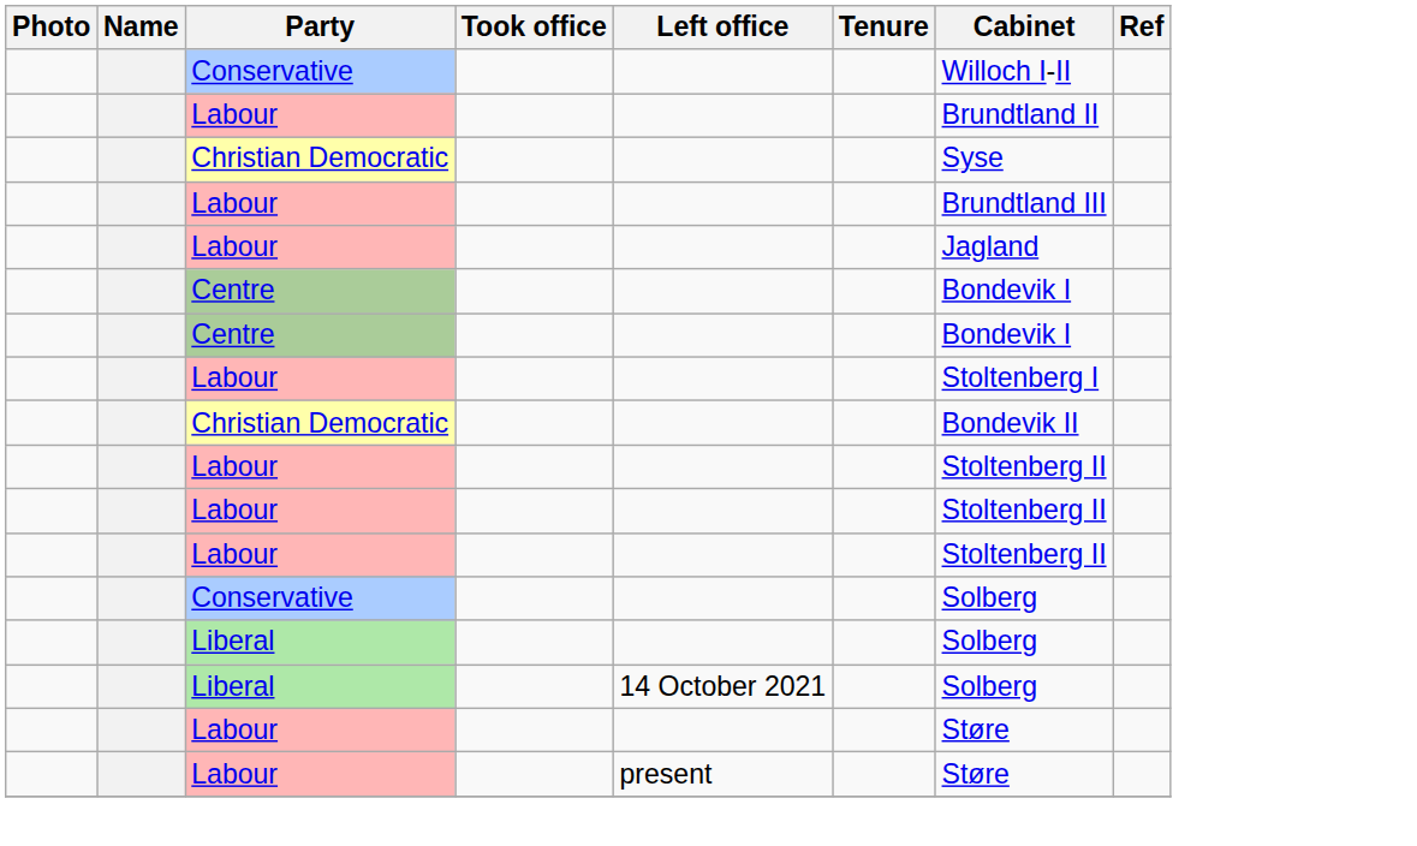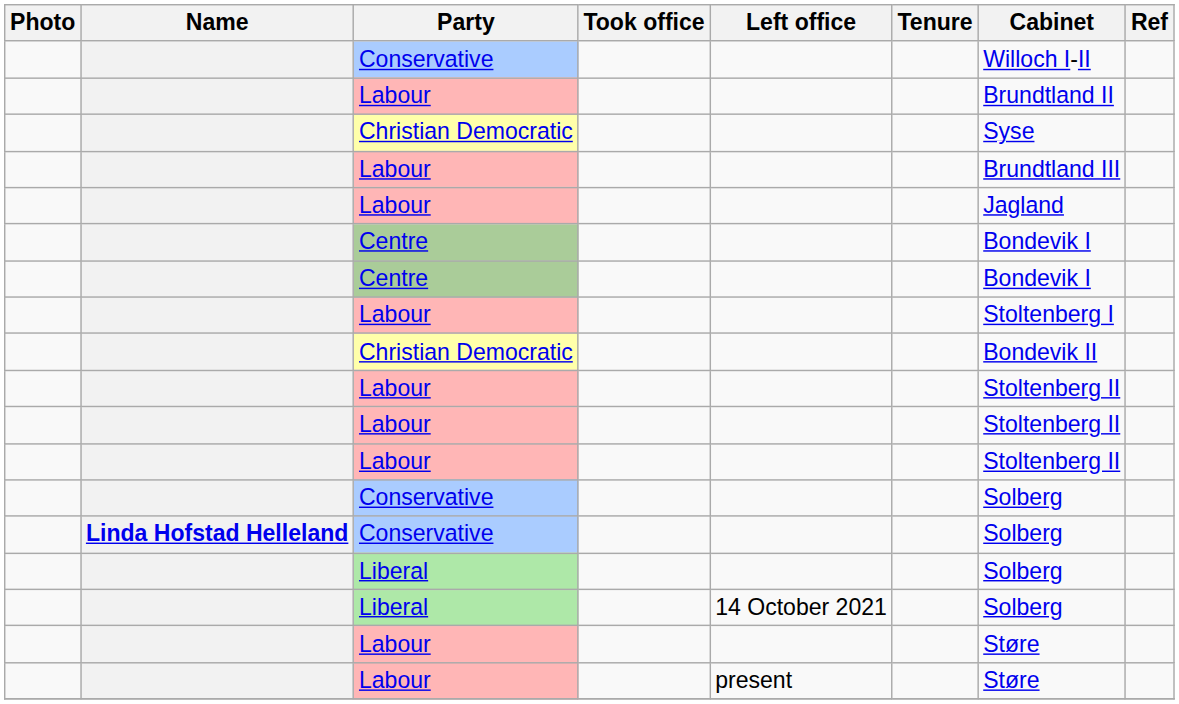+ row: Linda Hofstad Helleland | Conservative | Solberg
